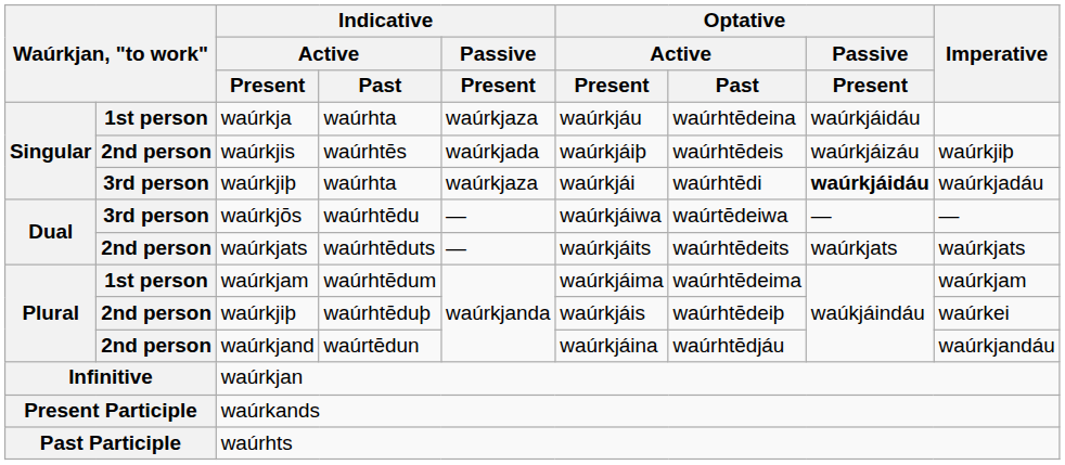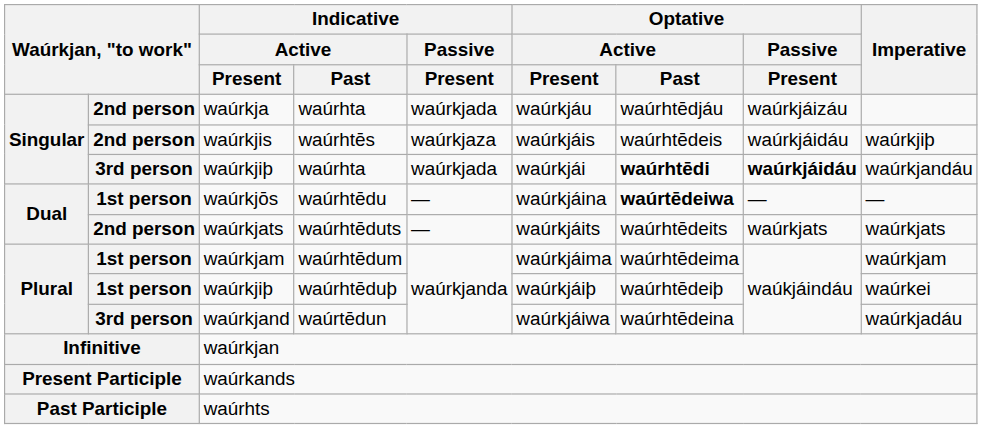waúrkja | column 2: 1st person -> 2nd person
waúrkja | Indicative / Passive / Present: waúrkjaza -> waúrkjada
waúrkja | Optative / Active / Past: waúrhtēdeina -> waúrhtēdjáu
waúrkja | Optative / Passive / Present: waúrkjáidáu -> waúrkjáizáu
waúrkjis | Indicative / Passive / Present: waúrkjada -> waúrkjaza
waúrkjis | Optative / Active / Present: waúrkjáiþ -> waúrkjáis
waúrkjis | Optative / Passive / Present: waúrkjáizáu -> waúrkjáidáu
waúrkjiþ / waúrhta | Indicative / Passive / Present: waúrkjaza -> waúrkjada
waúrkjiþ / waúrhta | Optative / Active / Past: normal -> bold
waúrkjiþ / waúrhta | Imperative: waúrkjadáu -> waúrkjandáu
waúrkjōs | column 2: 3rd person -> 1st person
waúrkjōs | Optative / Active / Present: waúrkjáiwa -> waúrkjáina
waúrkjōs | Optative / Active / Past: normal -> bold
waúrkjiþ / waúrhtēduþ | column 2: 2nd person -> 1st person
waúrkjiþ / waúrhtēduþ | Optative / Active / Present: waúrkjáis -> waúrkjáiþ
waúrkjand | column 2: 2nd person -> 3rd person
waúrkjand | Optative / Active / Present: waúrkjáina -> waúrkjáiwa
waúrkjand | Optative / Active / Past: waúrhtēdjáu -> waúrhtēdeina
waúrkjand | Imperative: waúrkjandáu -> waúrkjadáu
